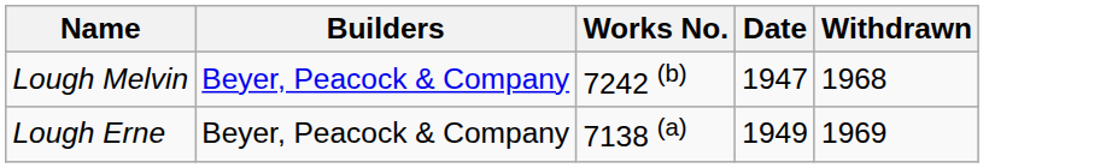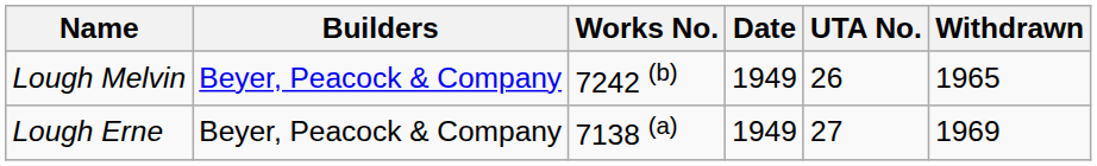+ column: UTA No. | 26 | 27
Lough Melvin | Date: 1947 -> 1949
Lough Melvin | Withdrawn: 1968 -> 1965
